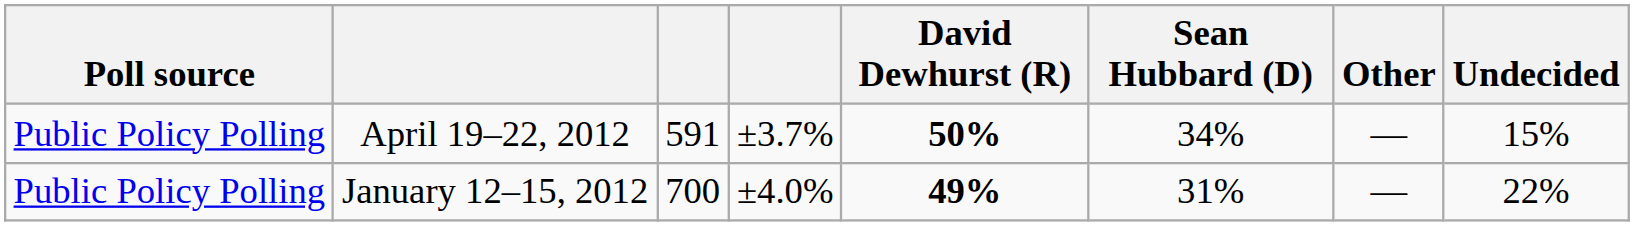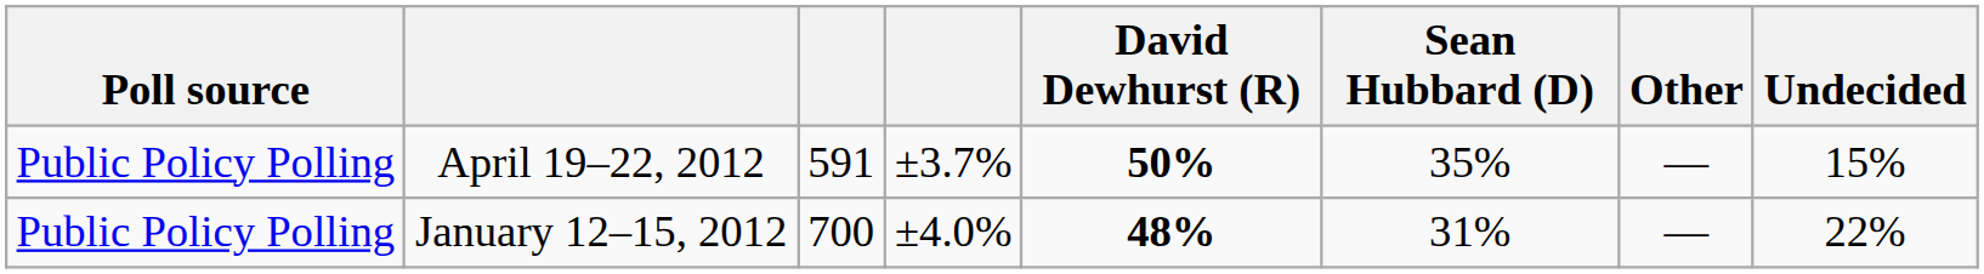April 19–22, 2012 | Sean Hubbard (D): 34% -> 35%
January 12–15, 2012 | David Dewhurst (R): 49% -> 48%
